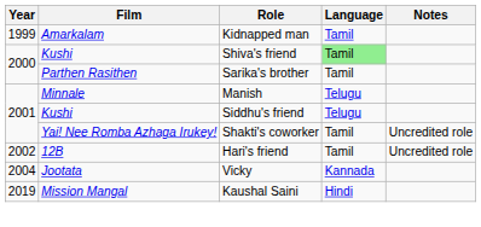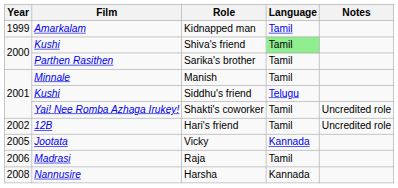Manish | Language: Telugu -> Tamil
Vicky | Year: 2004 -> 2005
+ row: 2006 | Madrasi | Raja | Tamil
+ row: 2008 | Nannusire | Harsha | Kannada
- row: 2019 | Mission Mangal | Kaushal Saini | Hindi
